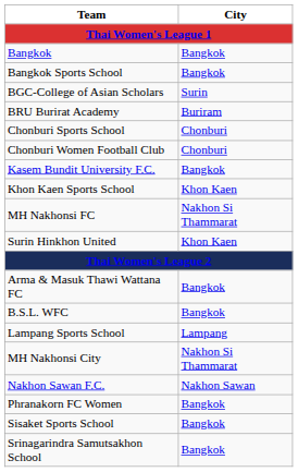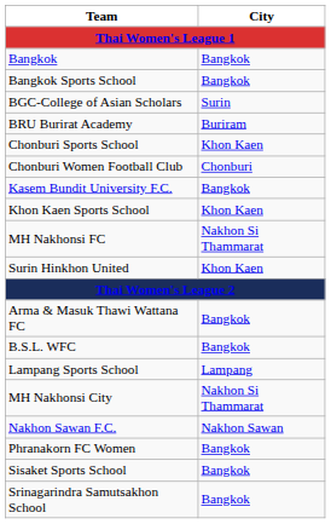Chonburi Sports School | City: Chonburi -> Khon Kaen
